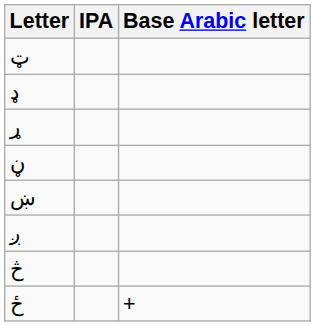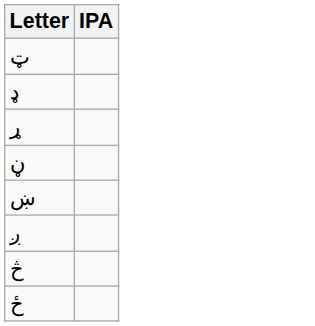- column: Base Arabic letter | +
